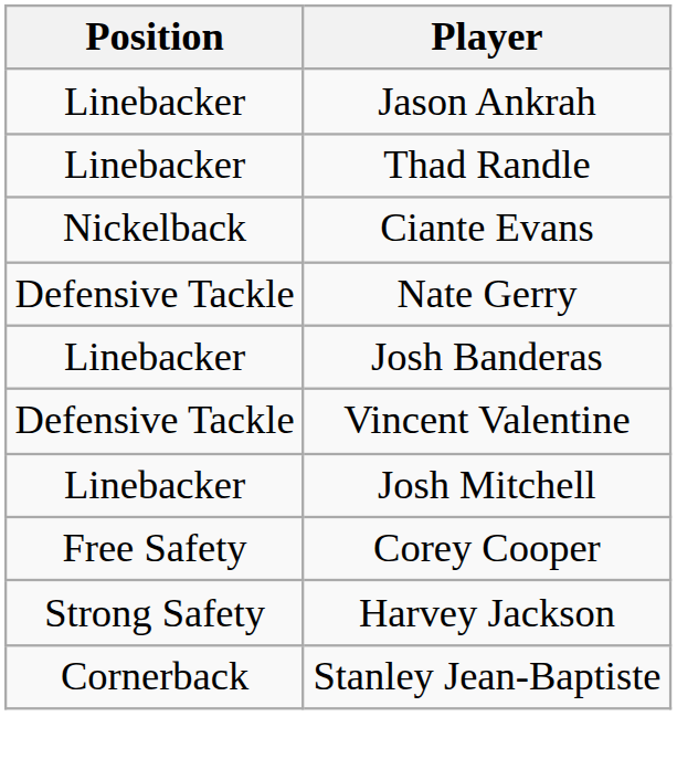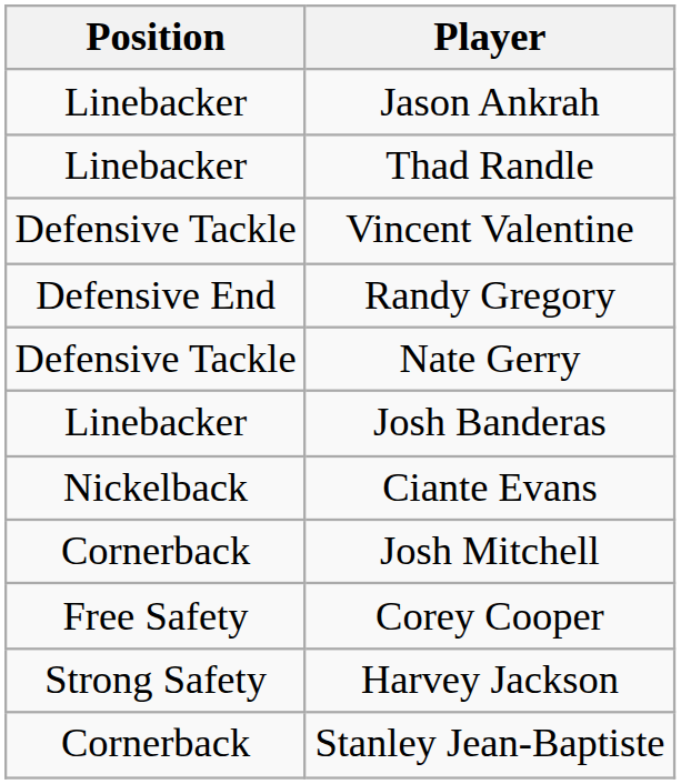rows swapped: Vincent Valentine <-> Ciante Evans
+ row: Defensive End | Randy Gregory
Josh Mitchell | Position: Linebacker -> Cornerback
